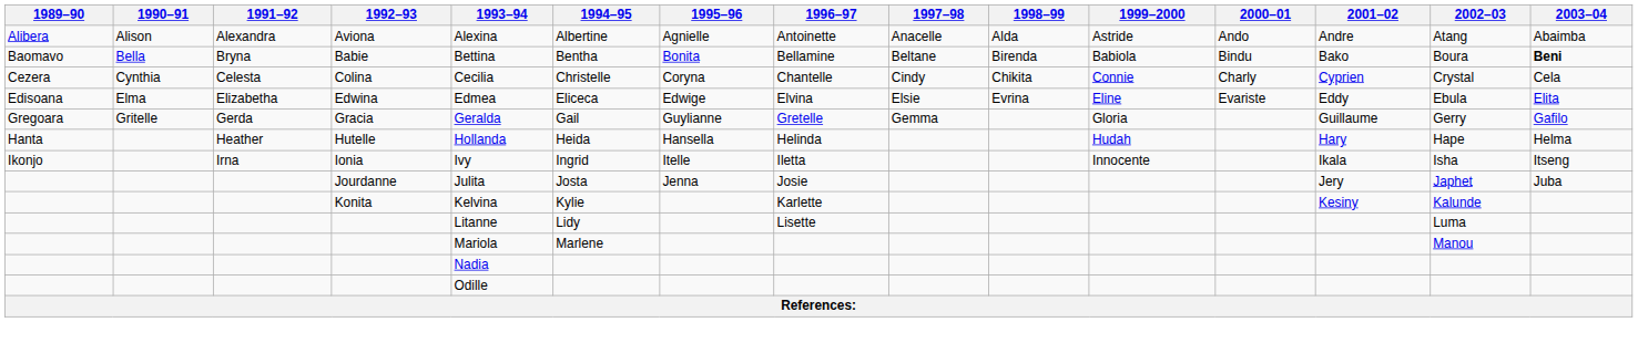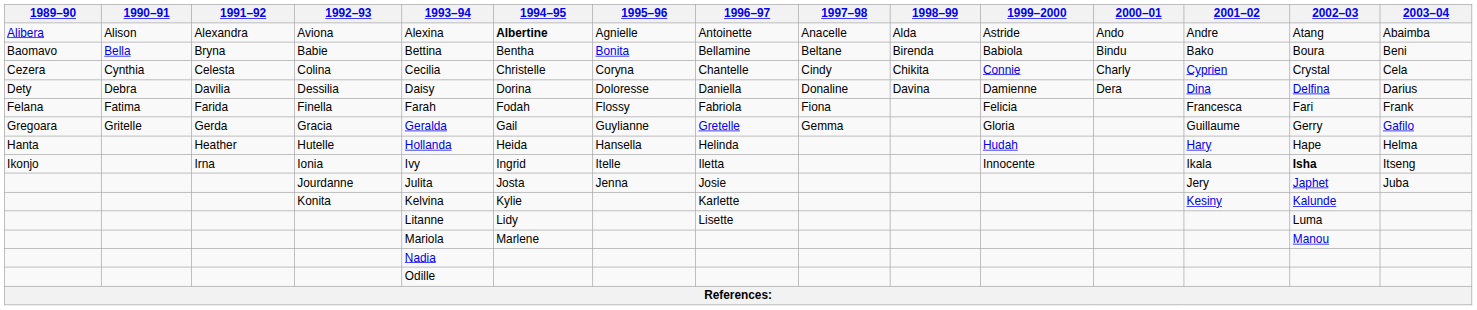Aviona | 1994–95: normal -> bold
Babie | 2003–04: bold -> normal
+ row: Dety | Debra | Davilia | Dessilia | Daisy | Dorina | Doloresse | Daniella | Donaline | Davina | Damienne | Dera | Dina | Delfina | Darius
- row: Edisoana | Elma | Elizabetha | Edwina | Edmea | Eliceca | Edwige | Elvina | Elsie | Evrina | Eline | Evariste | Eddy | Ebula | Elita
+ row: Felana | Fatima | Farida | Finella | Farah | Fodah | Flossy | Fabriola | Fiona | Felicia | Francesca | Fari | Frank
Ionia | 2002–03: normal -> bold
